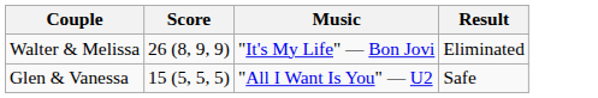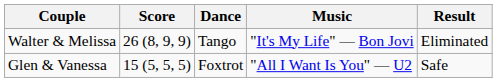+ column: Dance | Tango | Foxtrot
